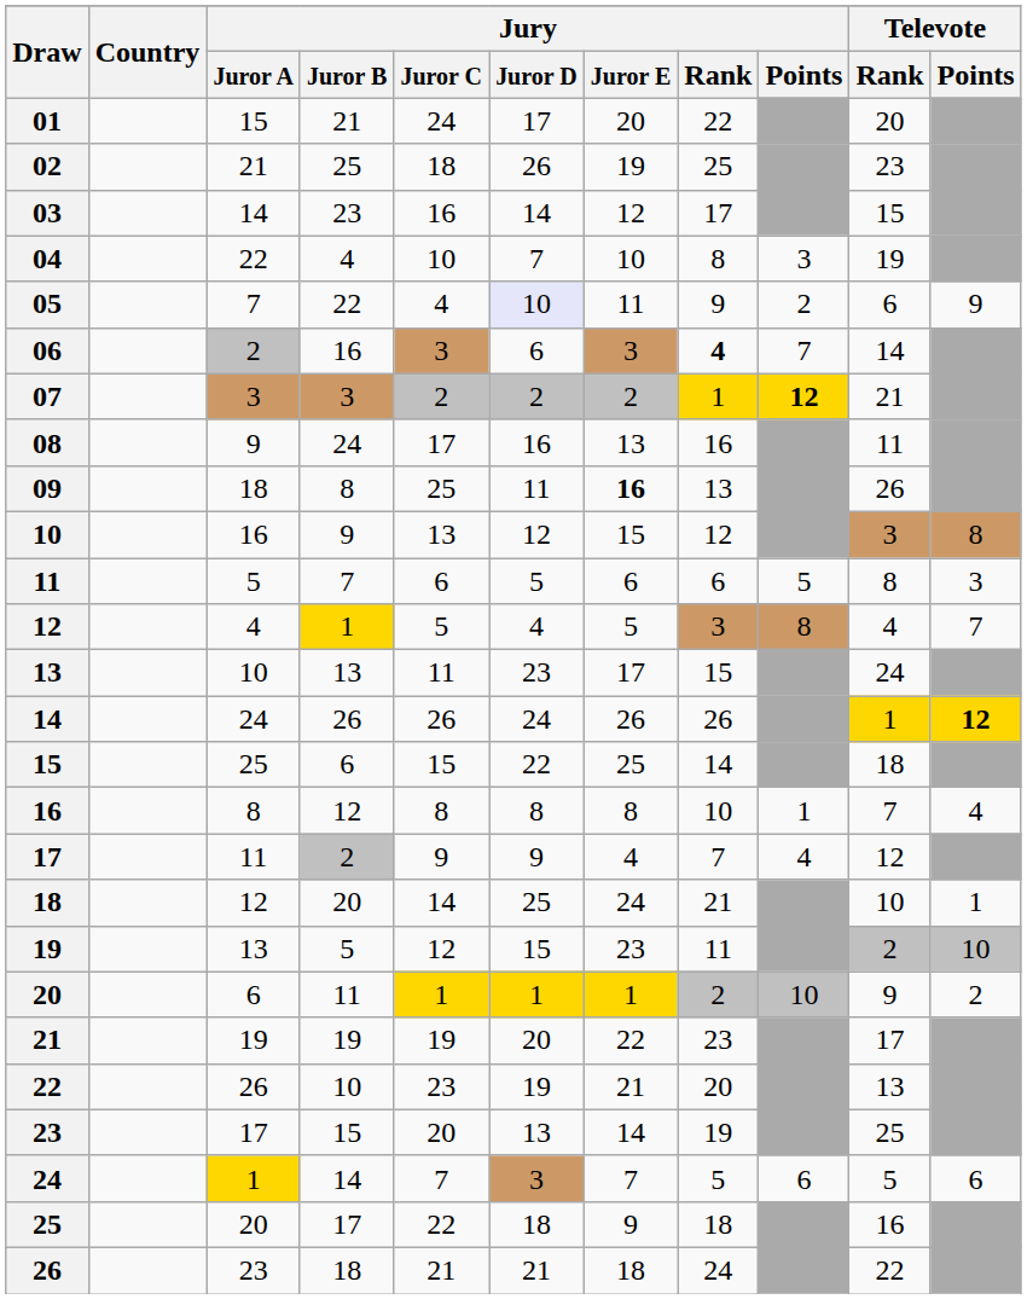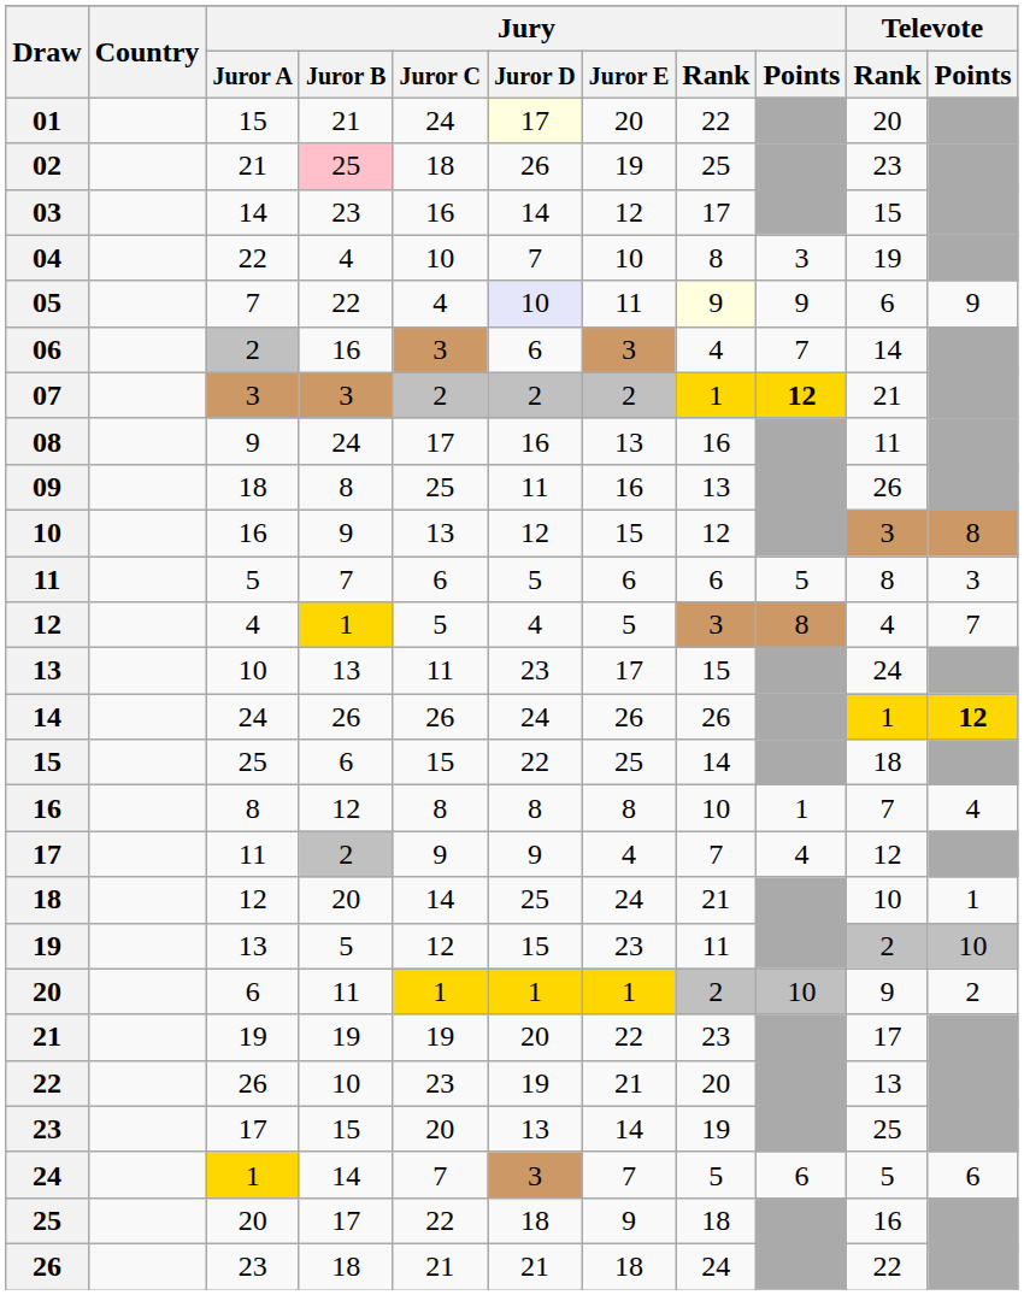01 | Jury / Juror D: no background -> lightyellow background
02 | Jury / Juror B: no background -> pink background
05 | Jury / Rank: no background -> lightyellow background
05 | Jury / Points: 2 -> 9
06 | Jury / Rank: bold -> normal
09 | Jury / Juror E: bold -> normal
